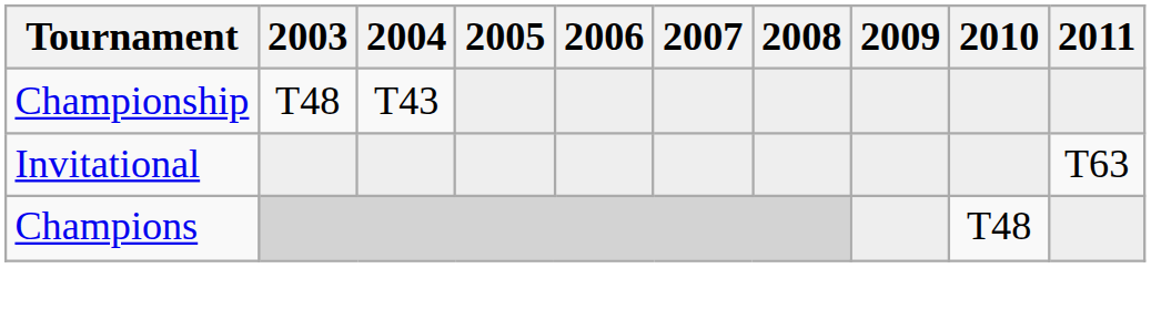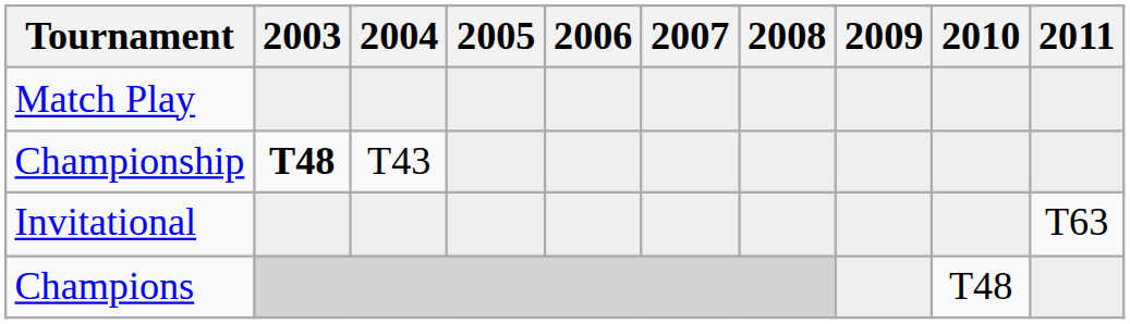+ row: Match Play
Championship | 2003: normal -> bold
